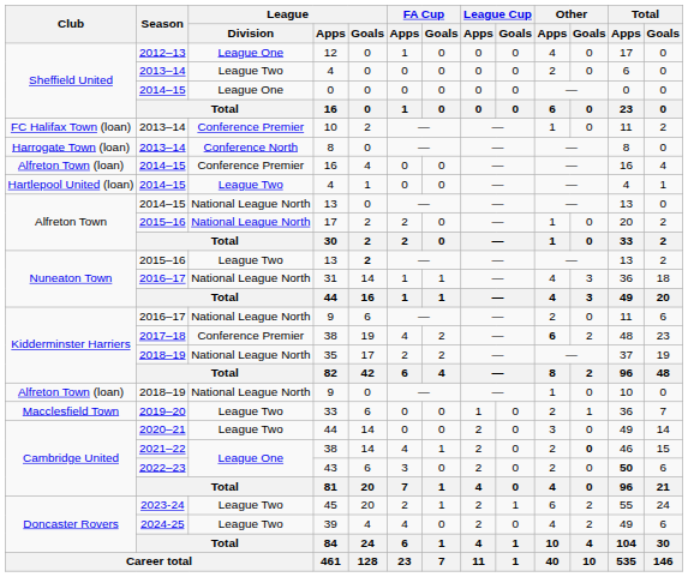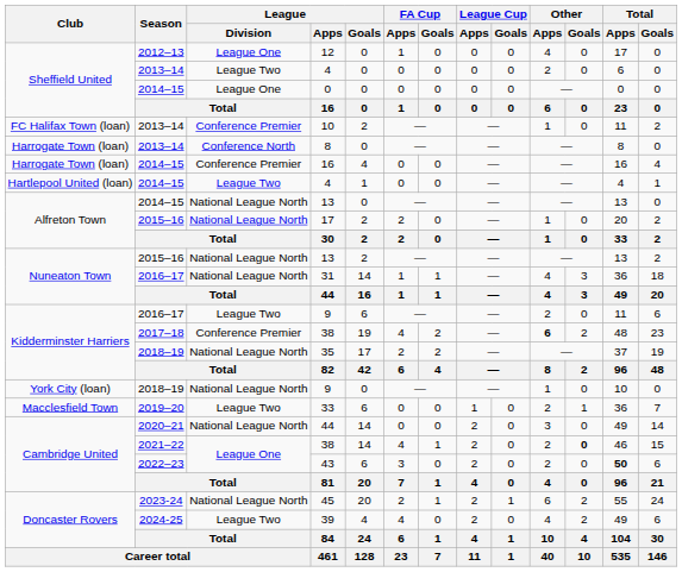2014–15 / 16 | Club: Alfreton Town (loan) -> Harrogate Town (loan)
2015–16 / 13 | League / Division: League Two -> National League North
2015–16 / 13 | League / Goals: bold -> normal
2016–17 / 9 | League / Division: National League North -> League Two
2018–19 / 9 | Club: Alfreton Town (loan) -> York City (loan)
2020–21 / 44 | League / Division: League Two -> National League North
45 | League / Division: League Two -> National League North
